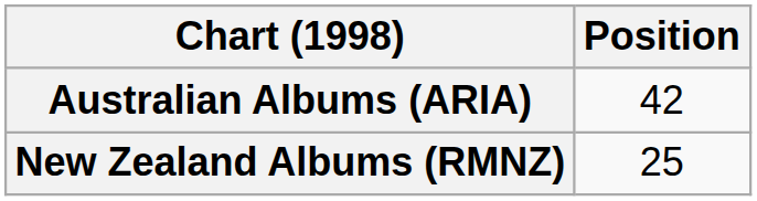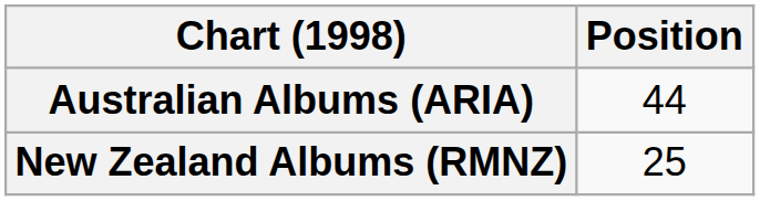Australian Albums (ARIA) | Position: 42 -> 44
